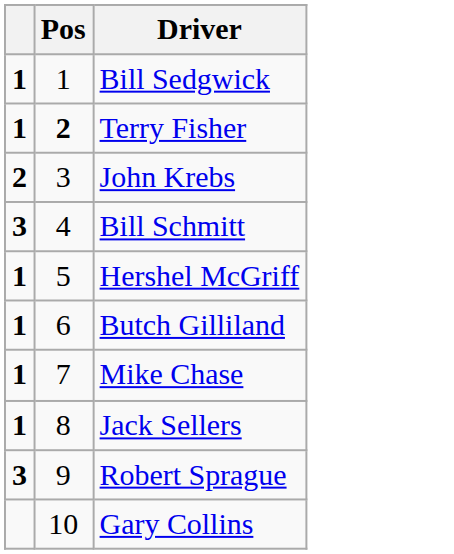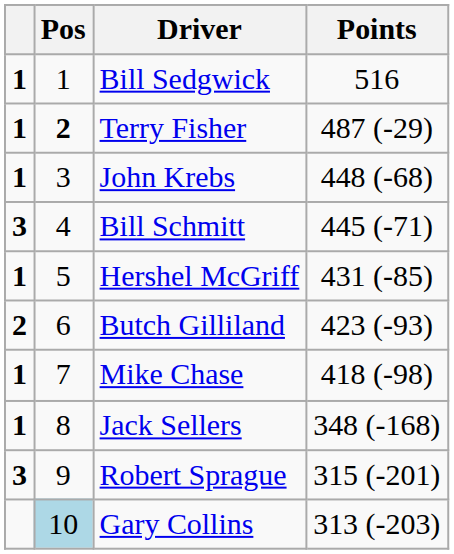+ column: Points | 516 | 487 (-29) | 448 (-68) | 445 (-71) | 431 (-85) | 423 (-93) | 418 (-98) | 348 (-168) | 315 (-201) | 313 (-203)
John Krebs | column 1: 2 -> 1
Butch Gilliland | column 1: 1 -> 2
Gary Collins | Pos: no background -> lightblue background
